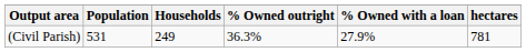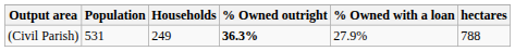(Civil Parish) | % Owned outright: normal -> bold
(Civil Parish) | hectares: 781 -> 788
